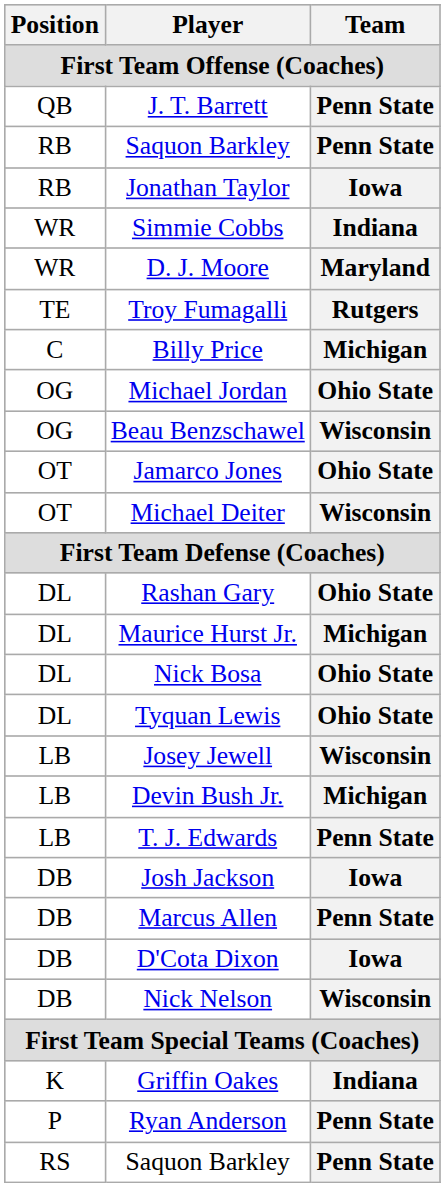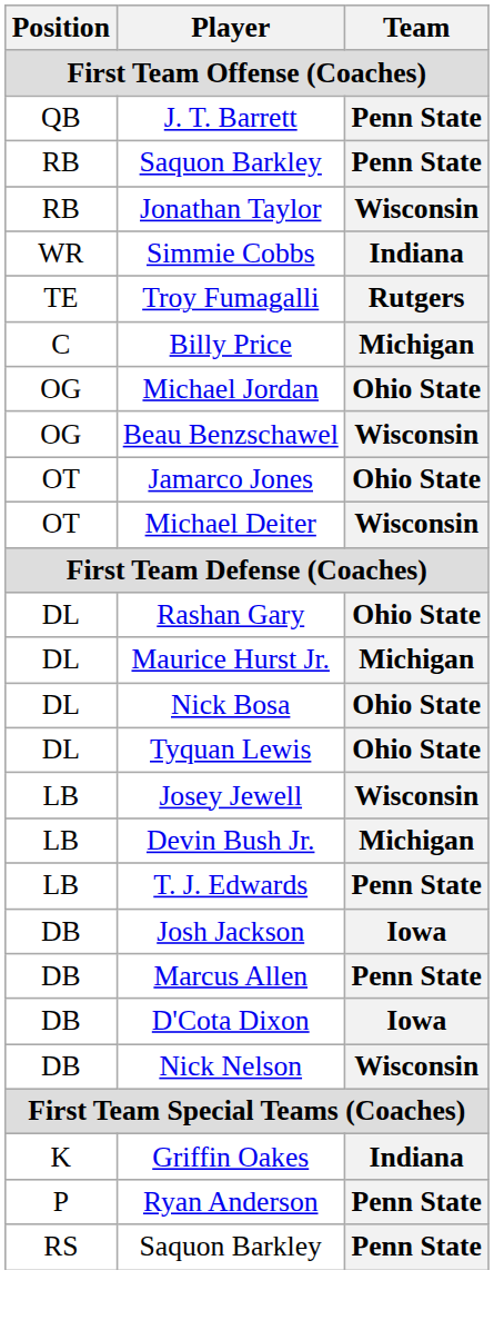Jonathan Taylor | Team: Iowa -> Wisconsin
- row: WR | D. J. Moore | Maryland
